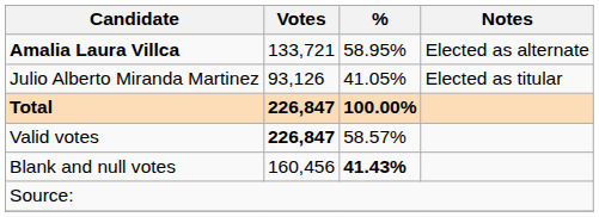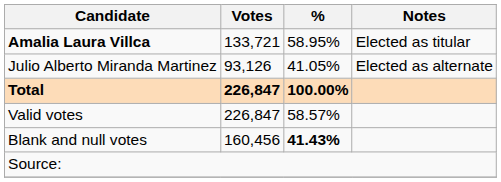Amalia Laura Villca | Notes: Elected as alternate -> Elected as titular
Julio Alberto Miranda Martinez | Notes: Elected as titular -> Elected as alternate
Valid votes | Votes: bold -> normal
